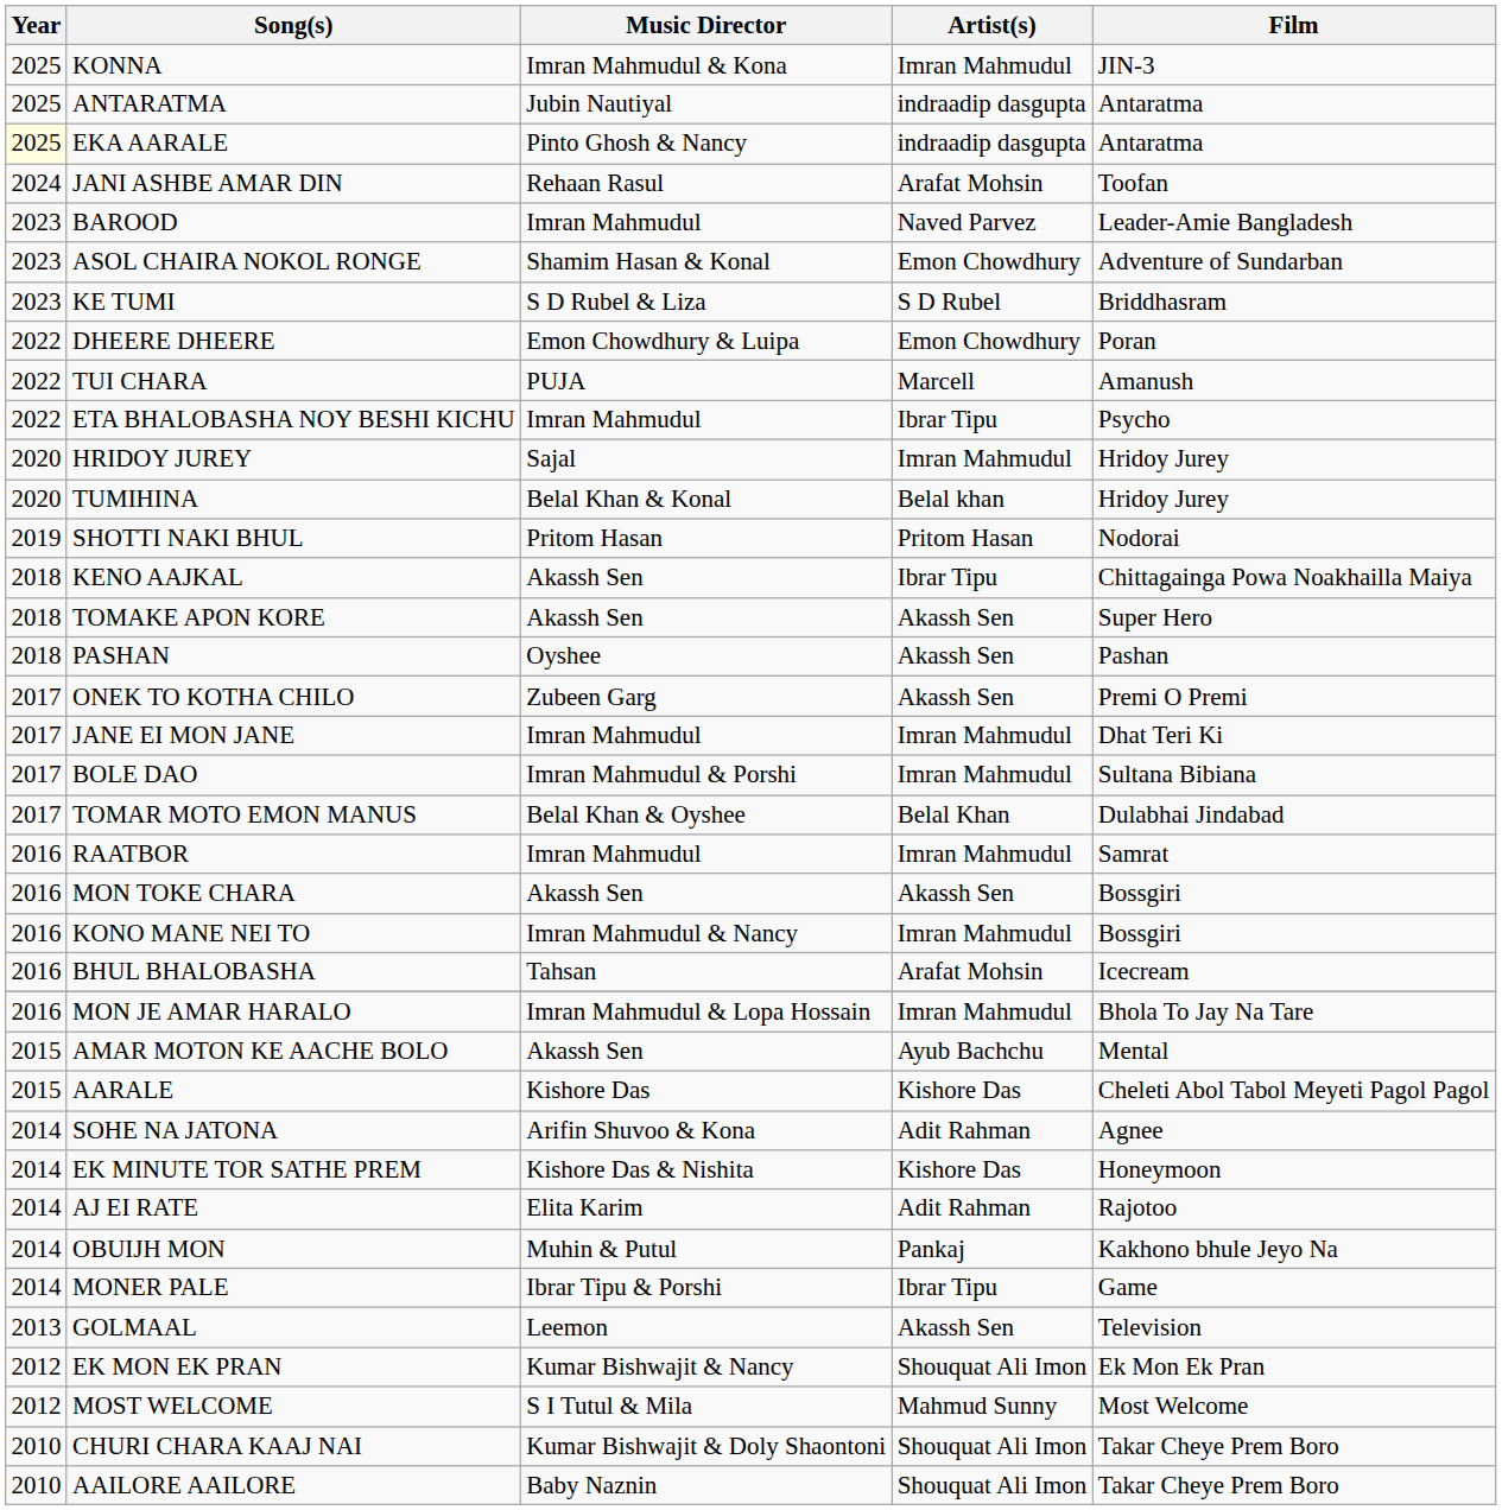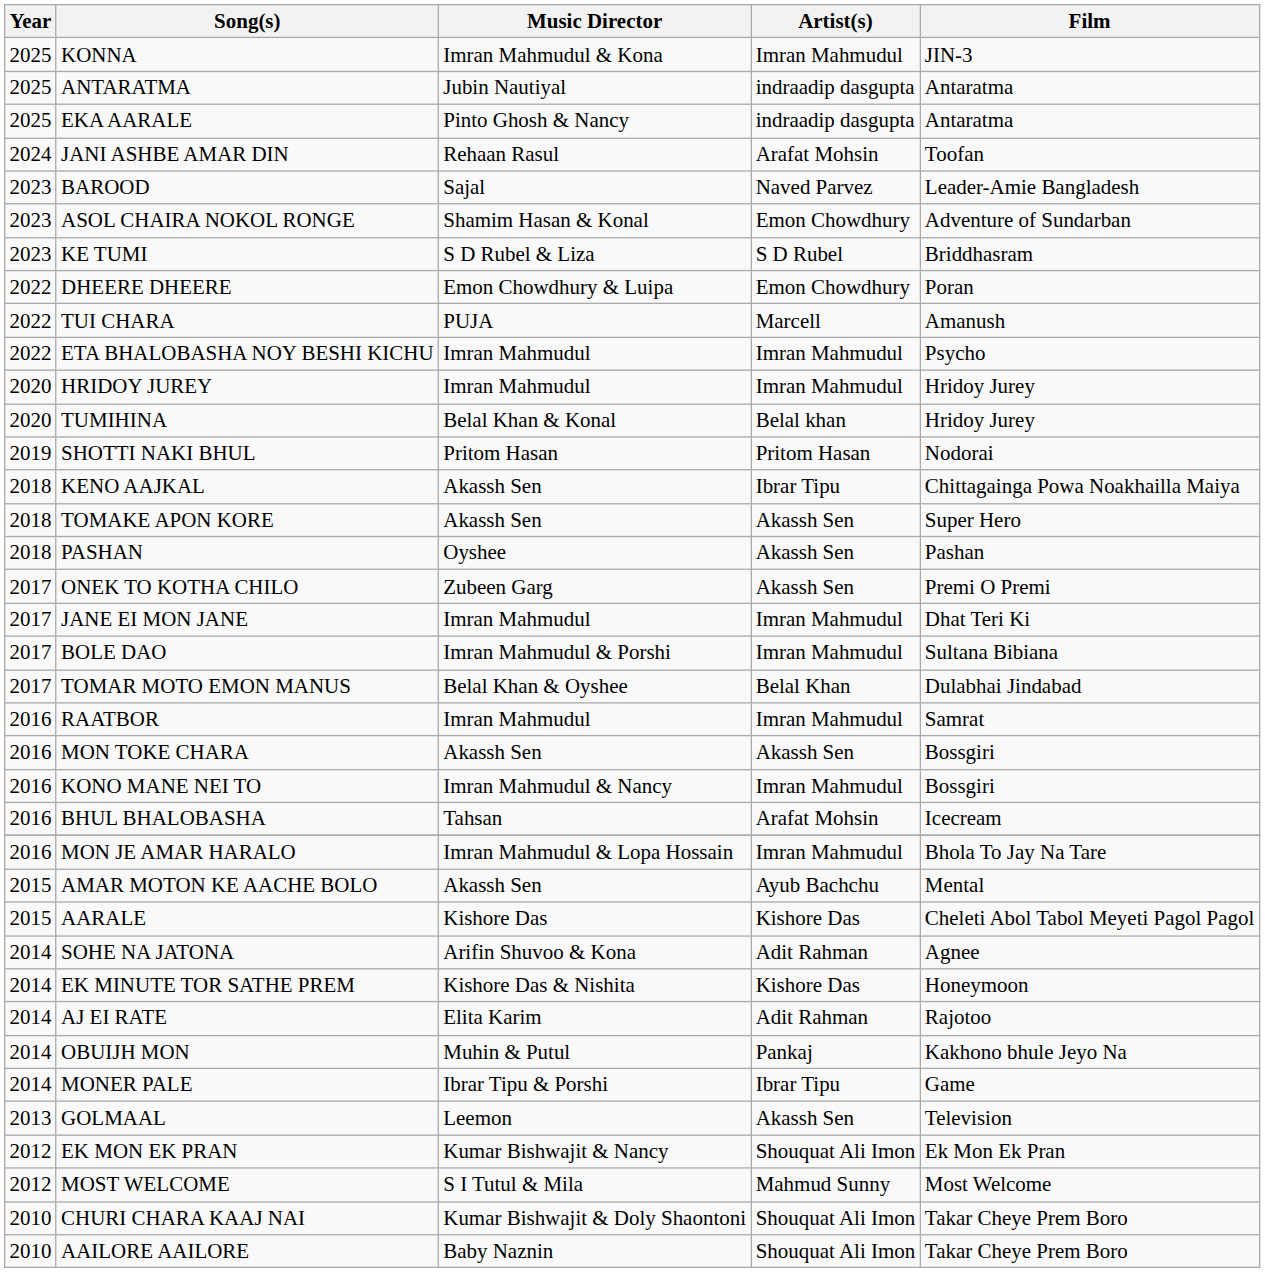EKA AARALE | Year: lightyellow background -> no background
BAROOD | Music Director: Imran Mahmudul -> Sajal
ETA BHALOBASHA NOY BESHI KICHU | Artist(s): Ibrar Tipu -> Imran Mahmudul
HRIDOY JUREY | Music Director: Sajal -> Imran Mahmudul
